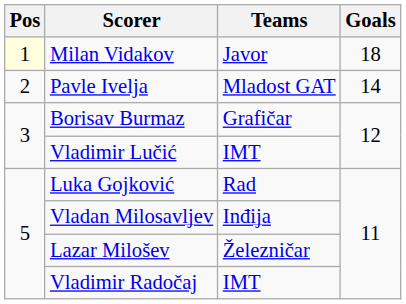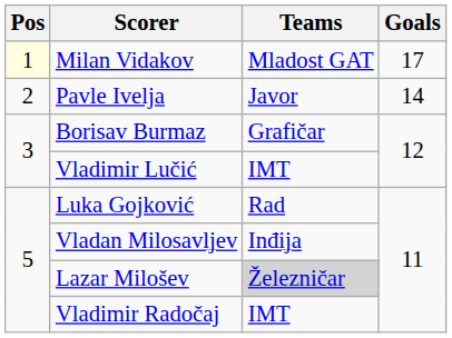Milan Vidakov | Teams: Javor -> Mladost GAT
Milan Vidakov | Goals: 18 -> 17
Pavle Ivelja | Teams: Mladost GAT -> Javor
Lazar Milošev | Teams: no background -> lightgrey background
